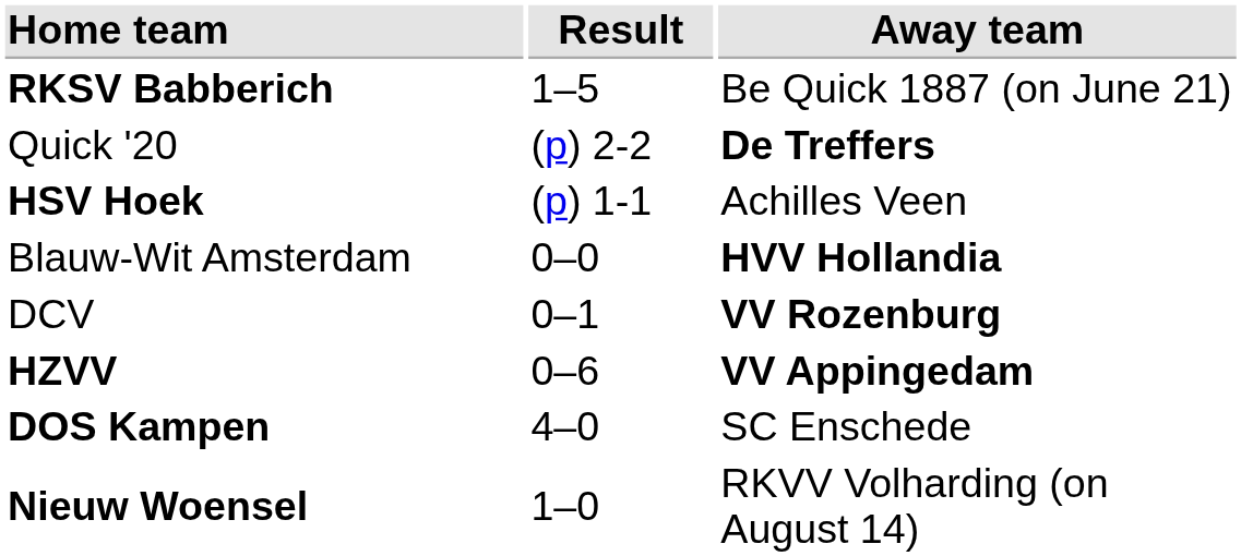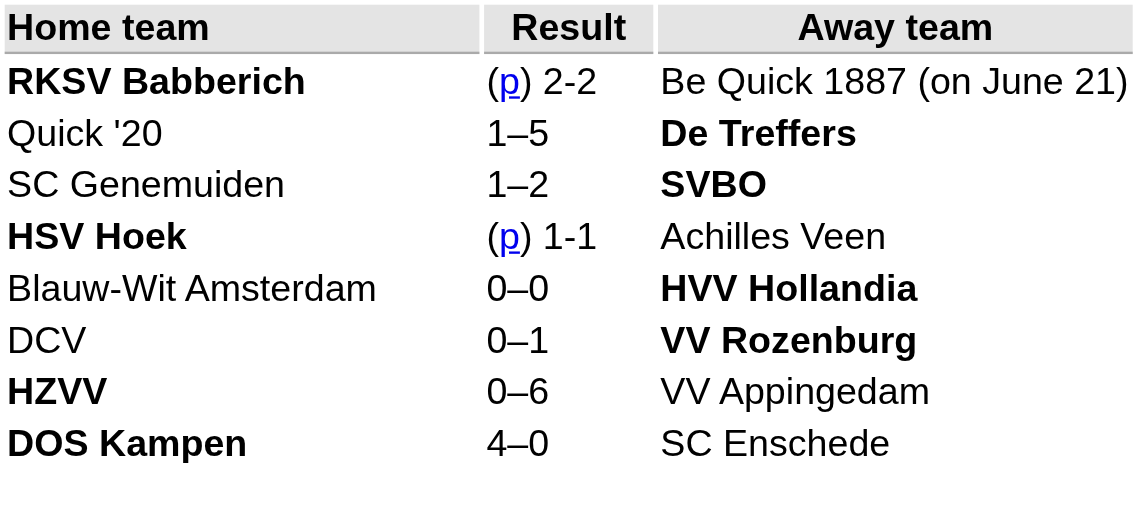RKSV Babberich | Result: 1–5 -> (p) 2-2
Quick '20 | Result: (p) 2-2 -> 1–5
+ row: SC Genemuiden | 1–2 | SVBO
HZVV | Away team: bold -> normal
- row: Nieuw Woensel | 1–0 | RKVV Volharding (on August 14)
